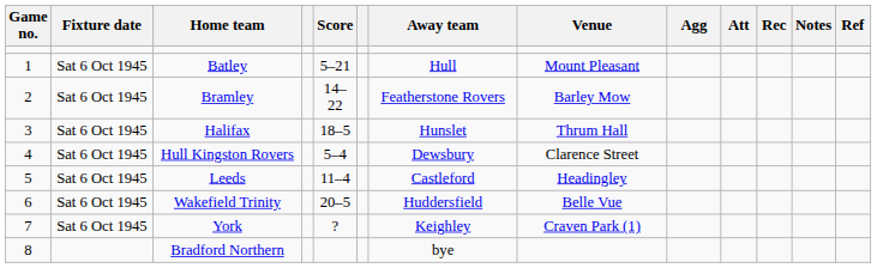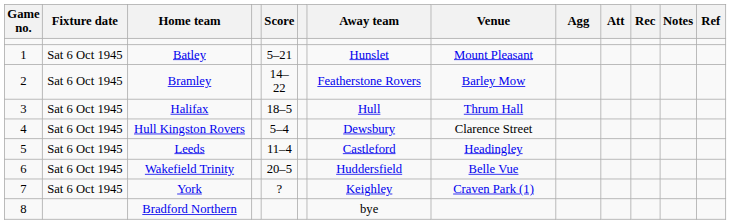Batley | Away team: Hull -> Hunslet
Halifax | Away team: Hunslet -> Hull
